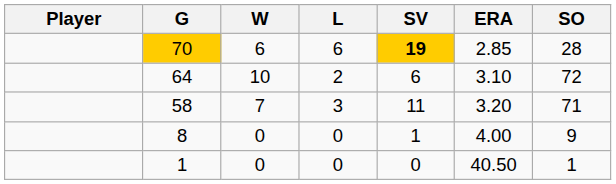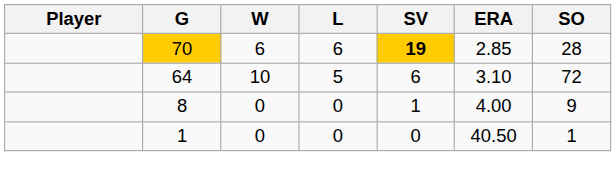64 | L: 2 -> 5
- row: 58 | 7 | 3 | 11 | 3.20 | 71
